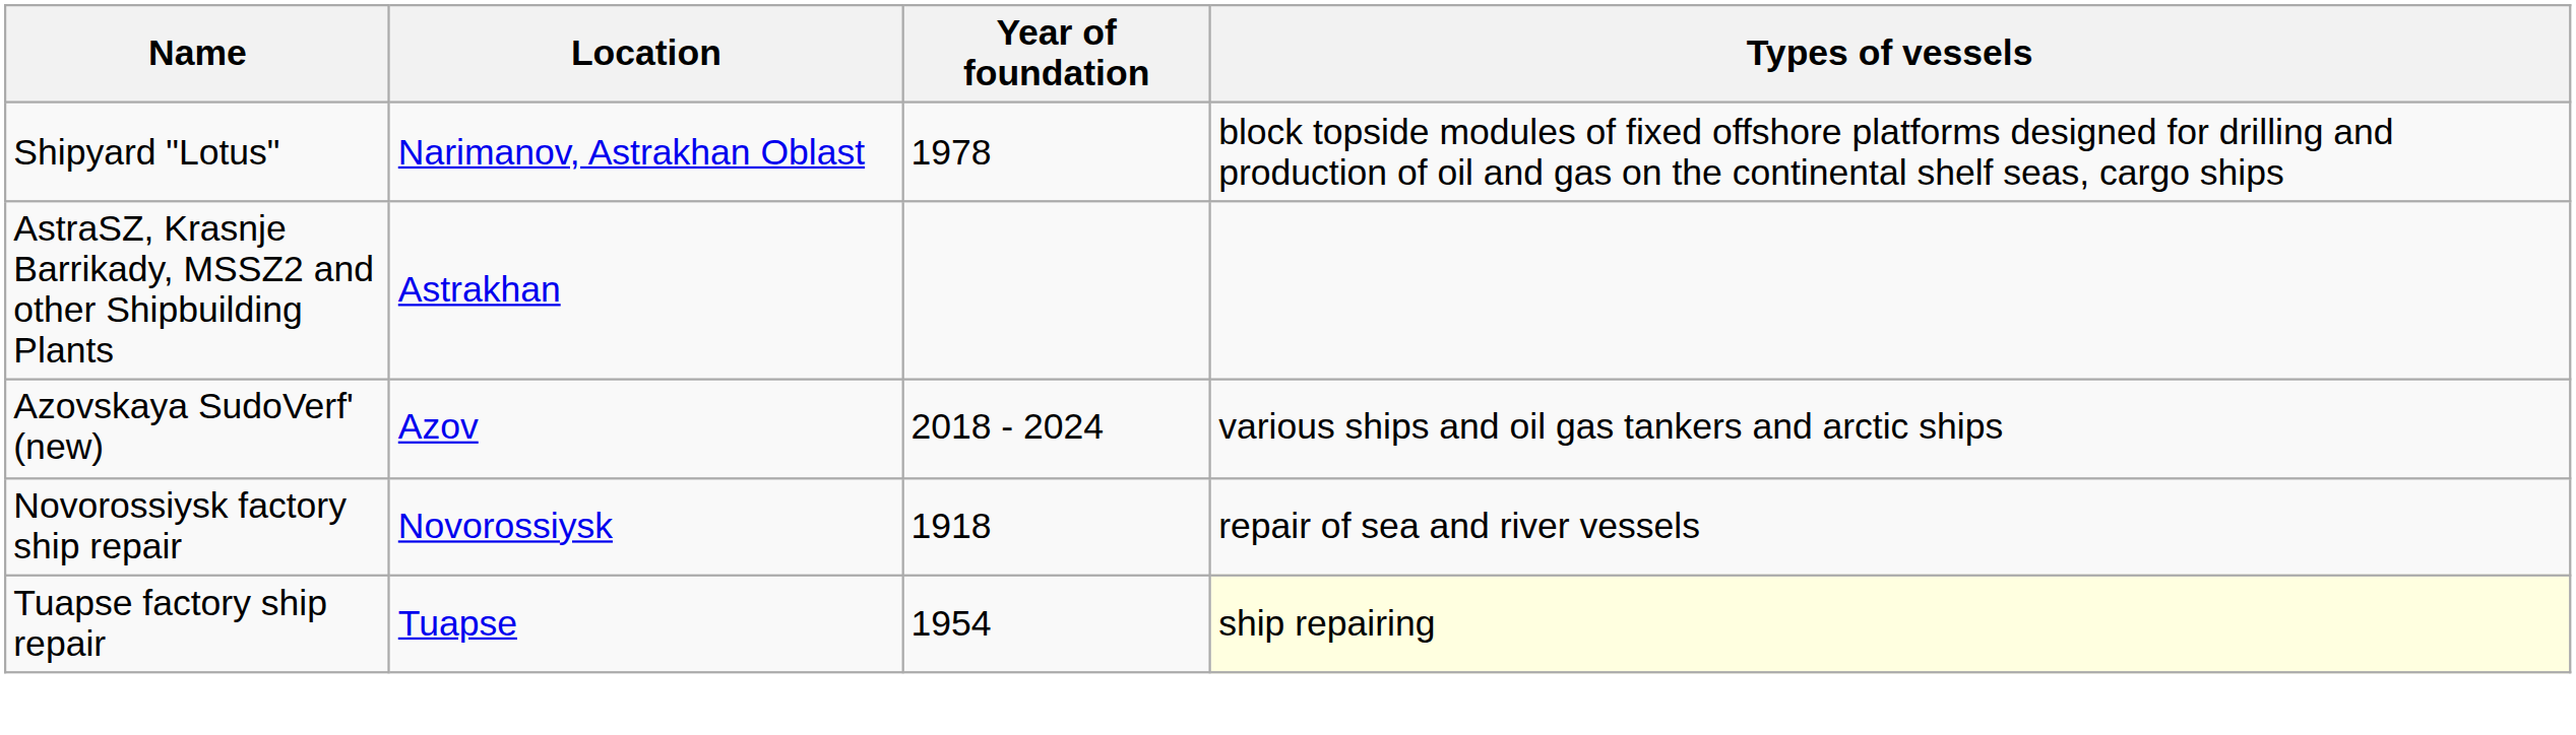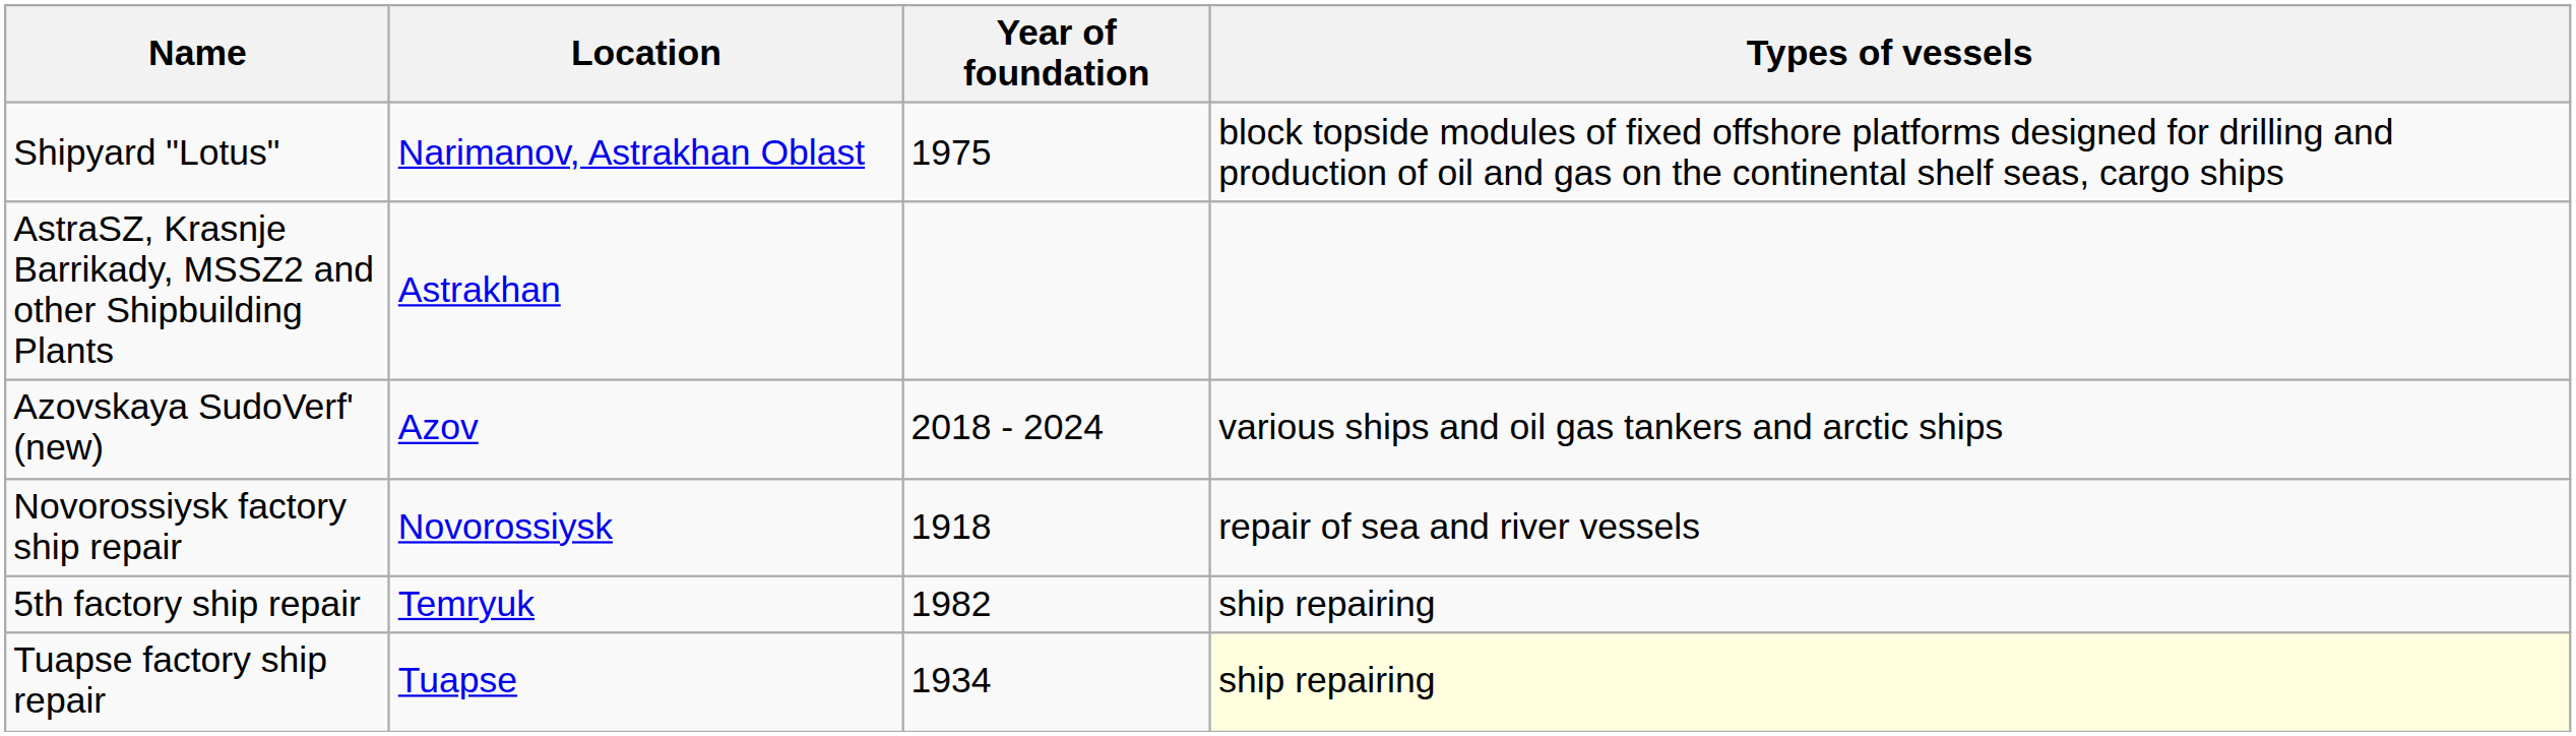Shipyard "Lotus" | Year of foundation: 1978 -> 1975
+ row: 5th factory ship repair | Temryuk | 1982 | ship repairing
Tuapse factory ship repair | Year of foundation: 1954 -> 1934
